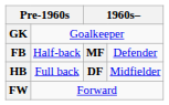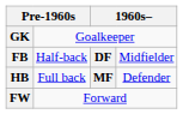FB | column 3: MF -> DF
FB | column 4: Defender -> Midfielder
HB | column 3: DF -> MF
HB | column 4: Midfielder -> Defender
